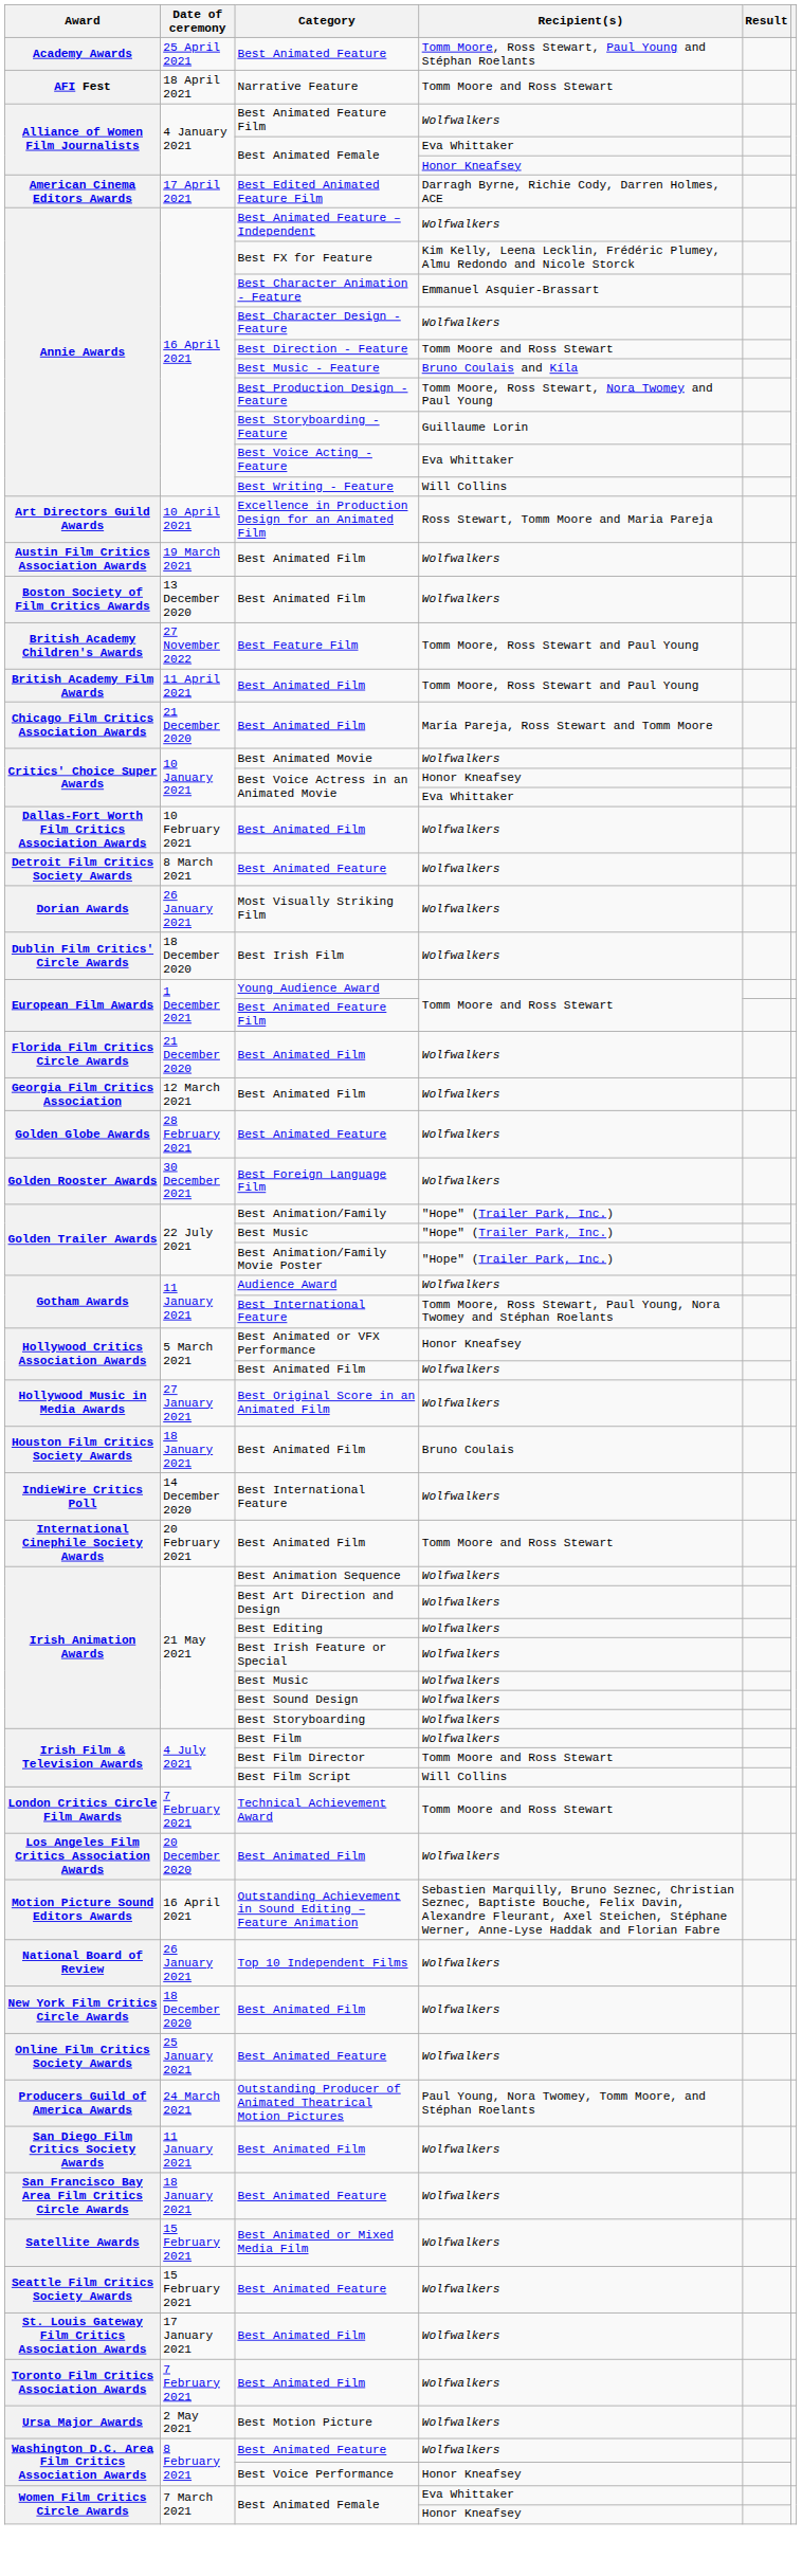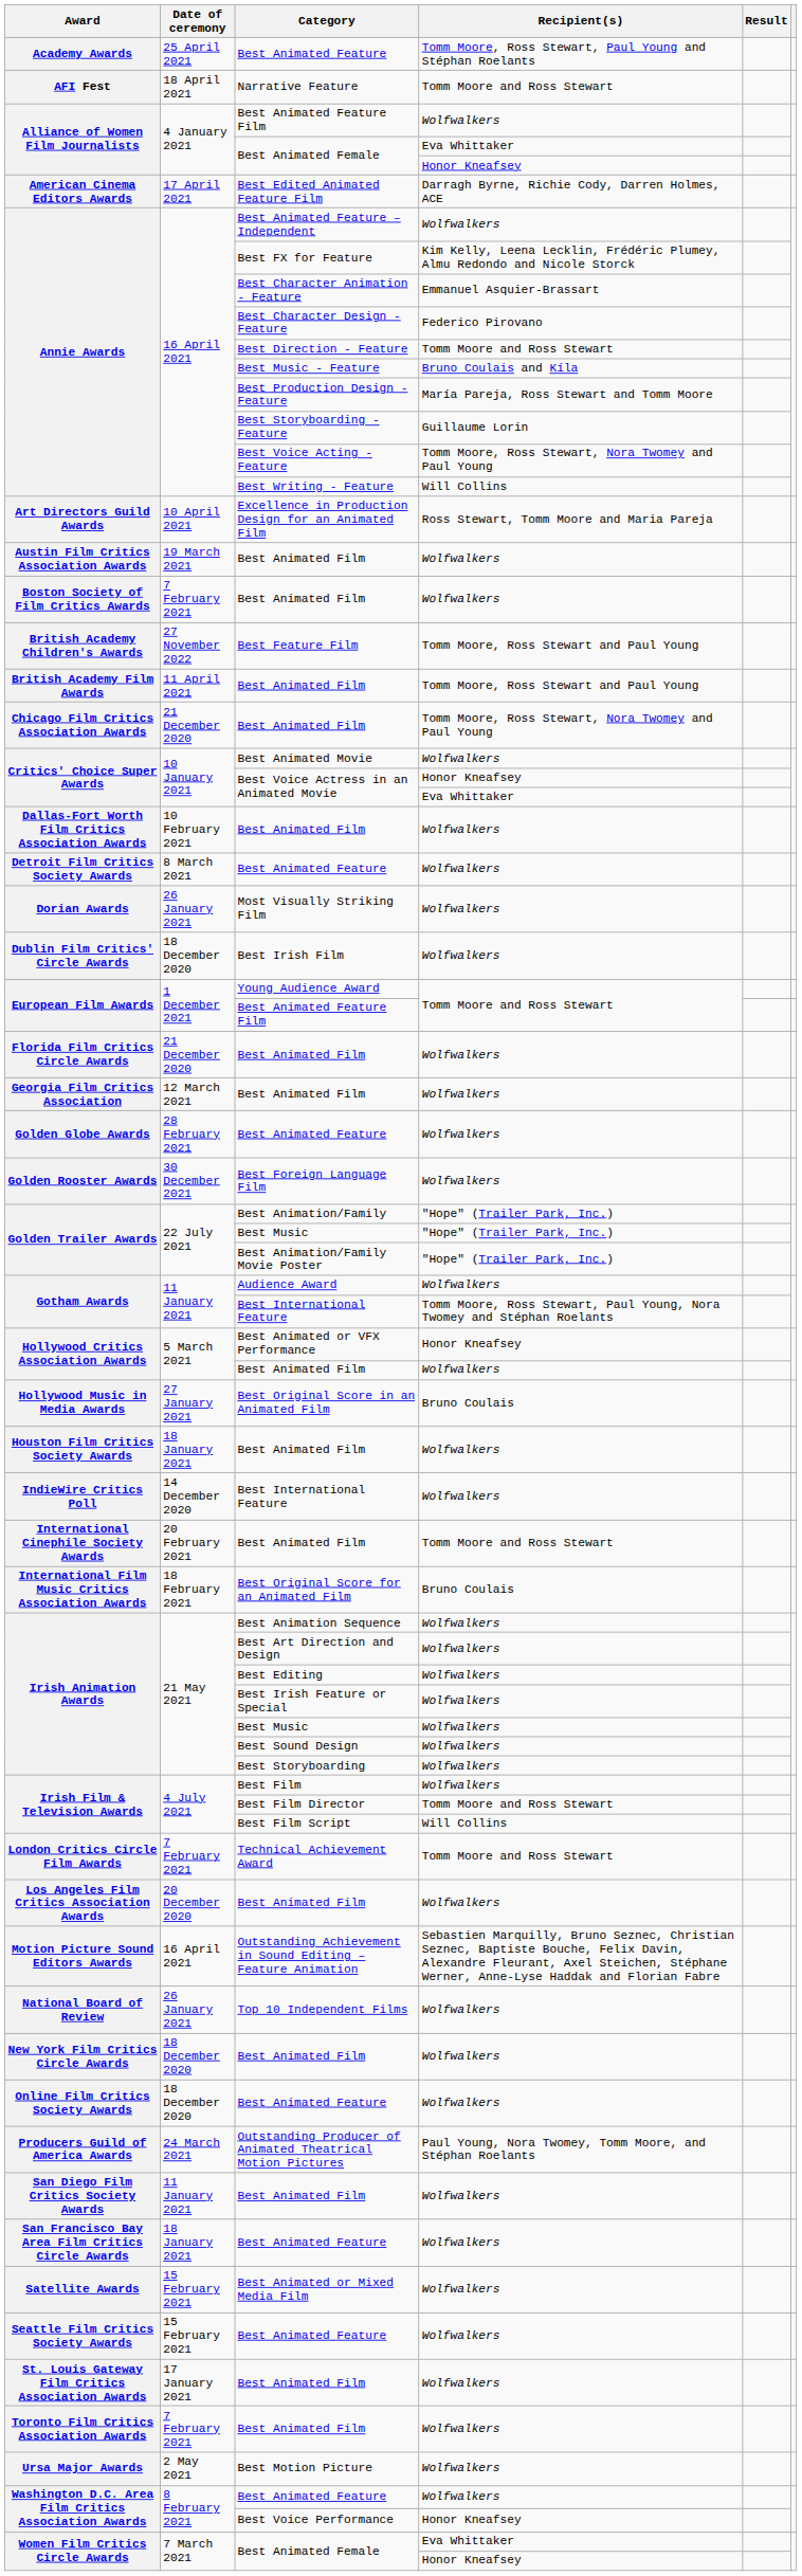Best Character Design - Feature | Recipient(s): Wolfwalkers -> Federico Pirovano
Best Production Design - Feature | Recipient(s): Tomm Moore, Ross Stewart, Nora Twomey and Paul Young -> María Pareja, Ross Stewart and Tomm Moore
Best Voice Acting - Feature | Recipient(s): Eva Whittaker -> Tomm Moore, Ross Stewart, Nora Twomey and Paul Young
Boston Society of Film Critics Awards / Best Animated Film | Date of ceremony: 13 December 2020 -> 7 February 2021
Chicago Film Critics Association Awards / Best Animated Film | Recipient(s): María Pareja, Ross Stewart and Tomm Moore -> Tomm Moore, Ross Stewart, Nora Twomey and Paul Young
Best Original Score in an Animated Film | Recipient(s): Wolfwalkers -> Bruno Coulais
Houston Film Critics Society Awards / Best Animated Film | Recipient(s): Bruno Coulais -> Wolfwalkers
+ row: International Film Music Critics Association Awards | 18 February 2021 | Best Original Score for an Animated Film | Bruno Coulais
Online Film Critics Society Awards / Best Animated Feature | Date of ceremony: 25 January 2021 -> 18 December 2020
